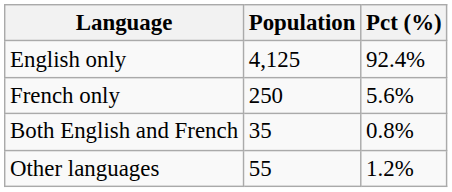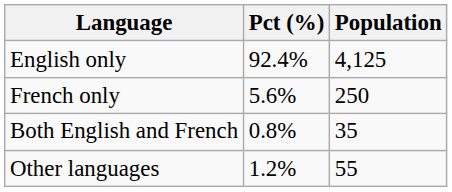columns swapped: Population <-> Pct (%)
